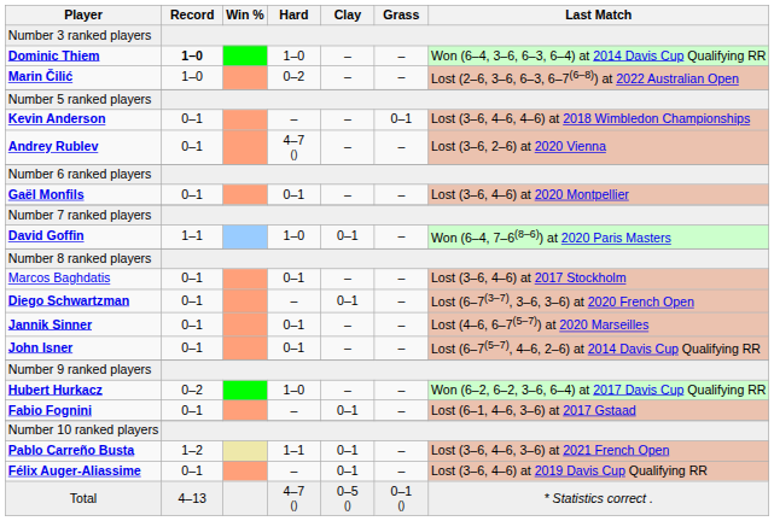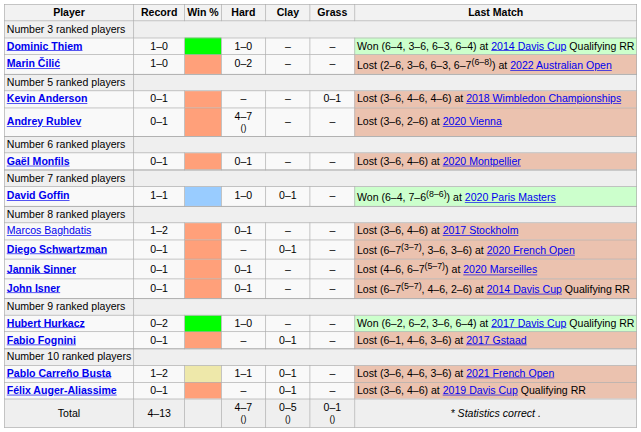Dominic Thiem | Record: bold -> normal
Marcos Baghdatis | Record: 0–1 -> 1–2
